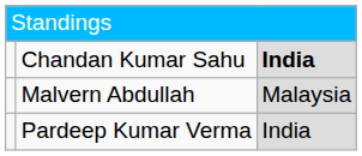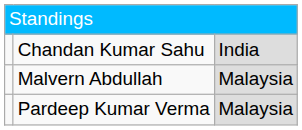Chandan Kumar Sahu | column 3: bold -> normal
Pardeep Kumar Verma | column 3: India -> Malaysia
